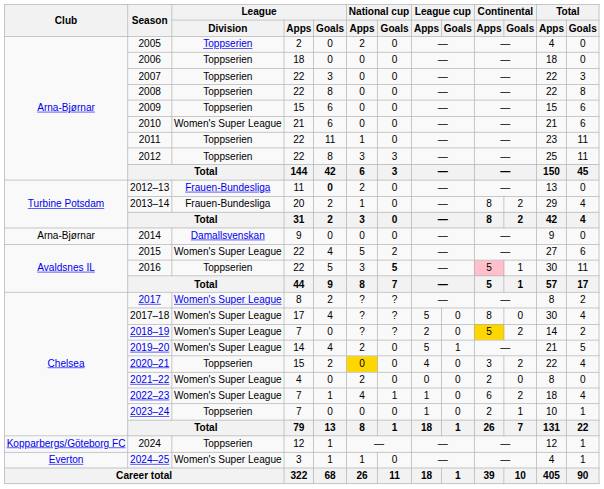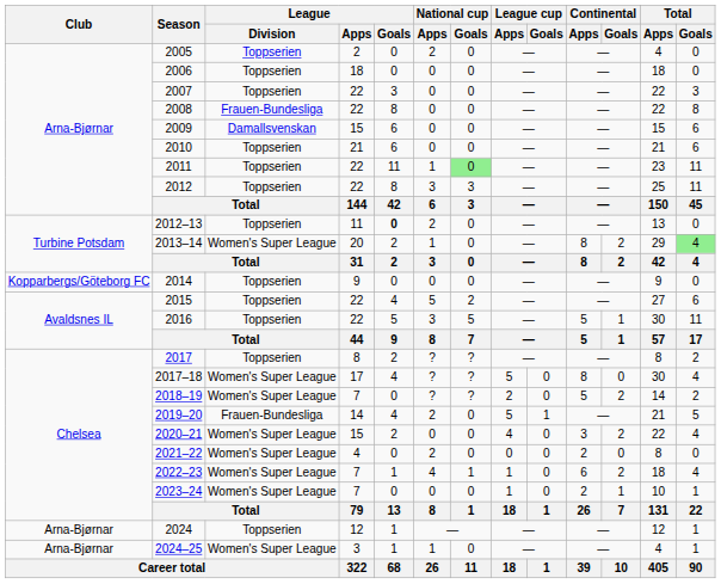2008 | League / Division: Toppserien -> Frauen-Bundesliga
2009 | League / Division: Toppserien -> Damallsvenskan
2010 | League / Division: Women's Super League -> Toppserien
2011 | National cup / Goals: no background -> lightgreen background
2012–13 | League / Division: Frauen-Bundesliga -> Toppserien
2013–14 | League / Division: Frauen-Bundesliga -> Women's Super League
2013–14 | Total / Goals: no background -> lightgreen background
2014 | Club: Arna-Bjørnar -> Kopparbergs/Göteborg FC
2014 | League / Division: Damallsvenskan -> Toppserien
2015 | League / Division: Women's Super League -> Toppserien
2016 | National cup / Goals: bold -> normal
2016 | Continental / Apps: pink background -> no background
2017 | League / Division: Women's Super League -> Toppserien
2018–19 | Continental / Apps: gold background -> no background
2019–20 | League / Division: Women's Super League -> Frauen-Bundesliga
2020–21 | League / Division: Toppserien -> Women's Super League
2020–21 | National cup / Apps: gold background -> no background
2023–24 | League / Division: Toppserien -> Women's Super League
2024 | Club: Kopparbergs/Göteborg FC -> Arna-Bjørnar
2024–25 | Club: Everton -> Arna-Bjørnar
